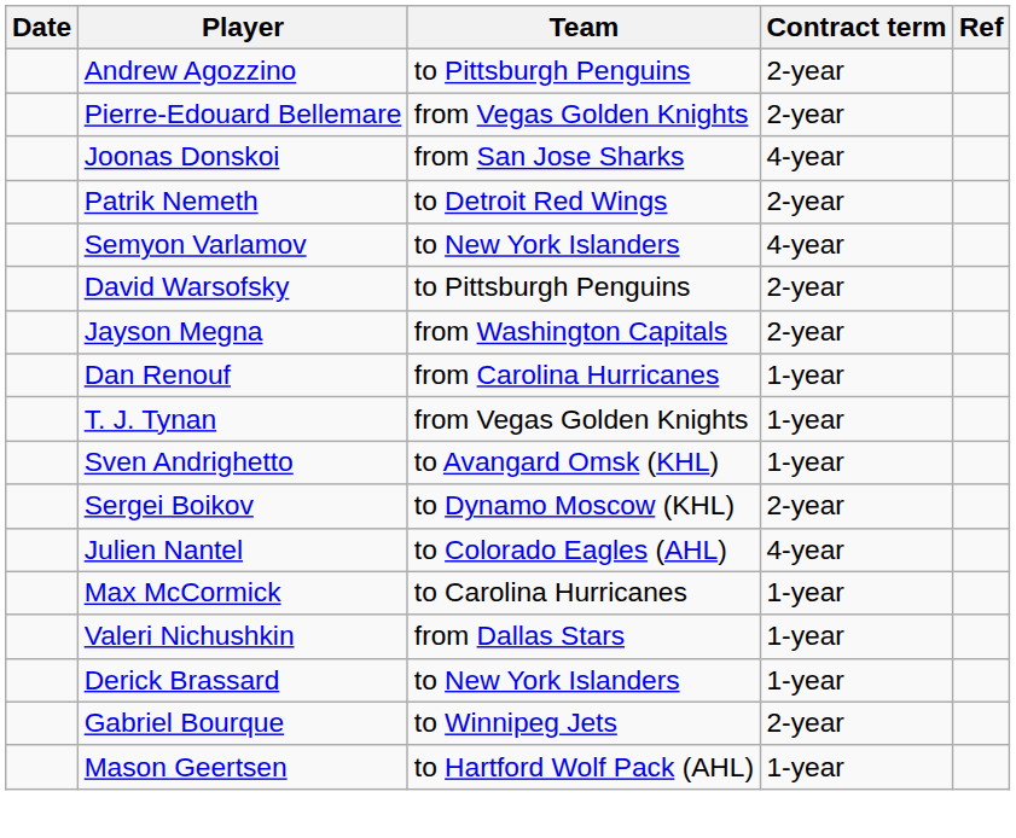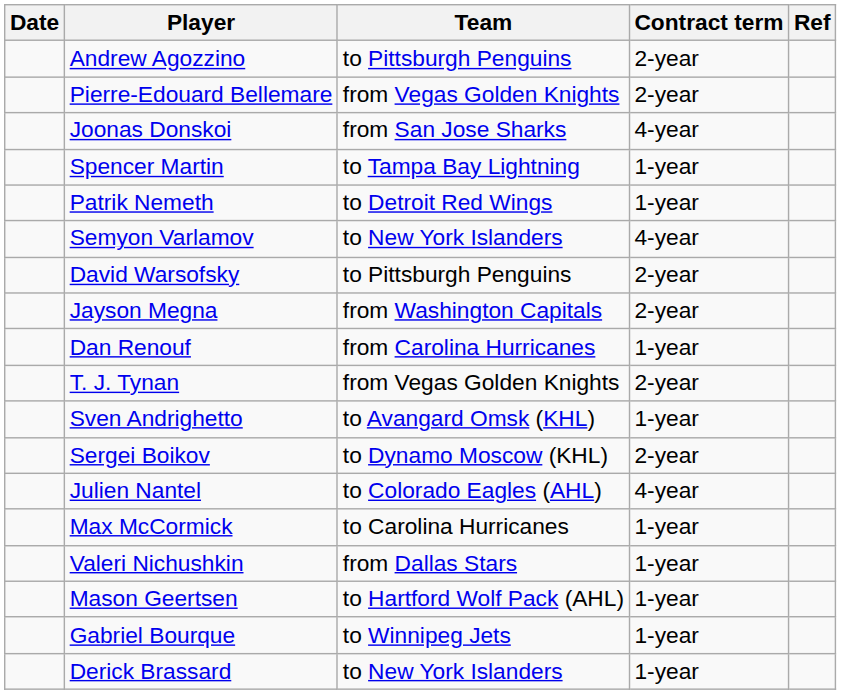+ row: Spencer Martin | to Tampa Bay Lightning | 1-year
Patrik Nemeth | Contract term: 2-year -> 1-year
T. J. Tynan | Contract term: 1-year -> 2-year
rows swapped: Derick Brassard <-> Mason Geertsen
Gabriel Bourque | Contract term: 2-year -> 1-year
